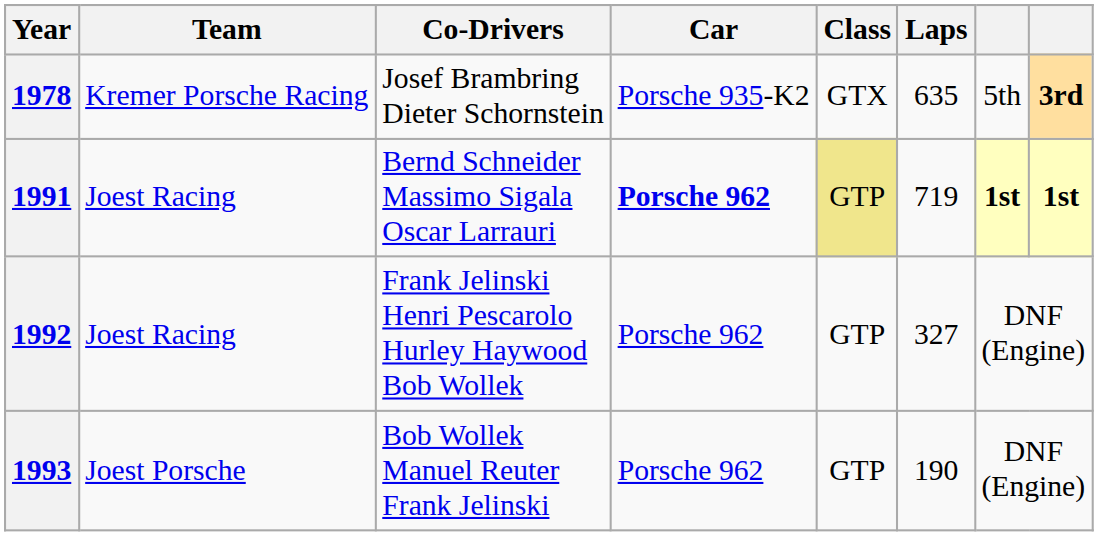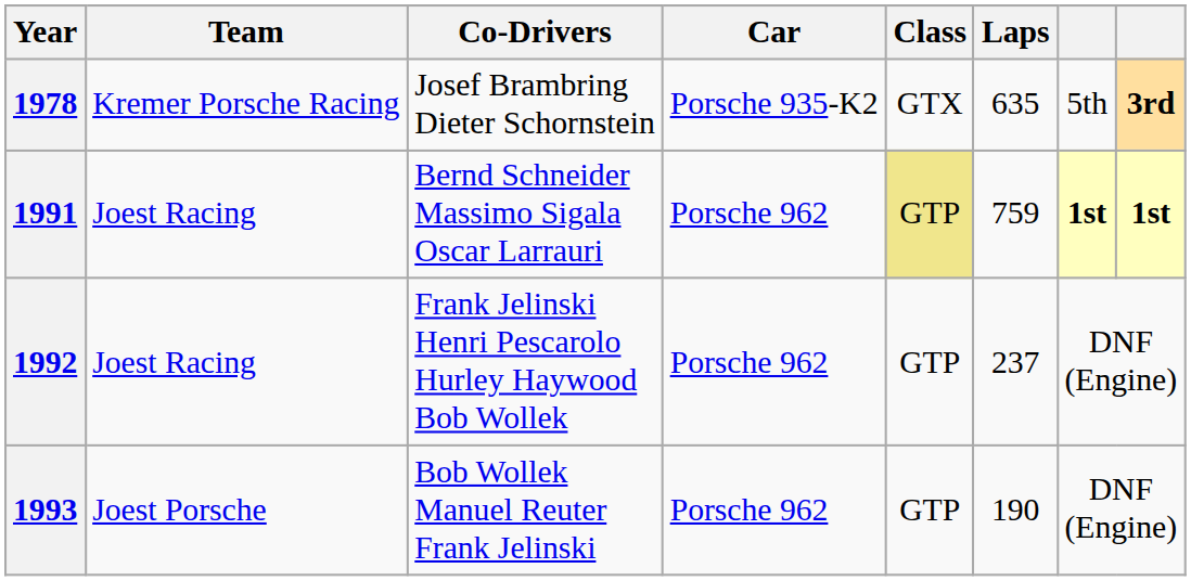1991 | Car: bold -> normal
1991 | Laps: 719 -> 759
1992 | Laps: 327 -> 237
